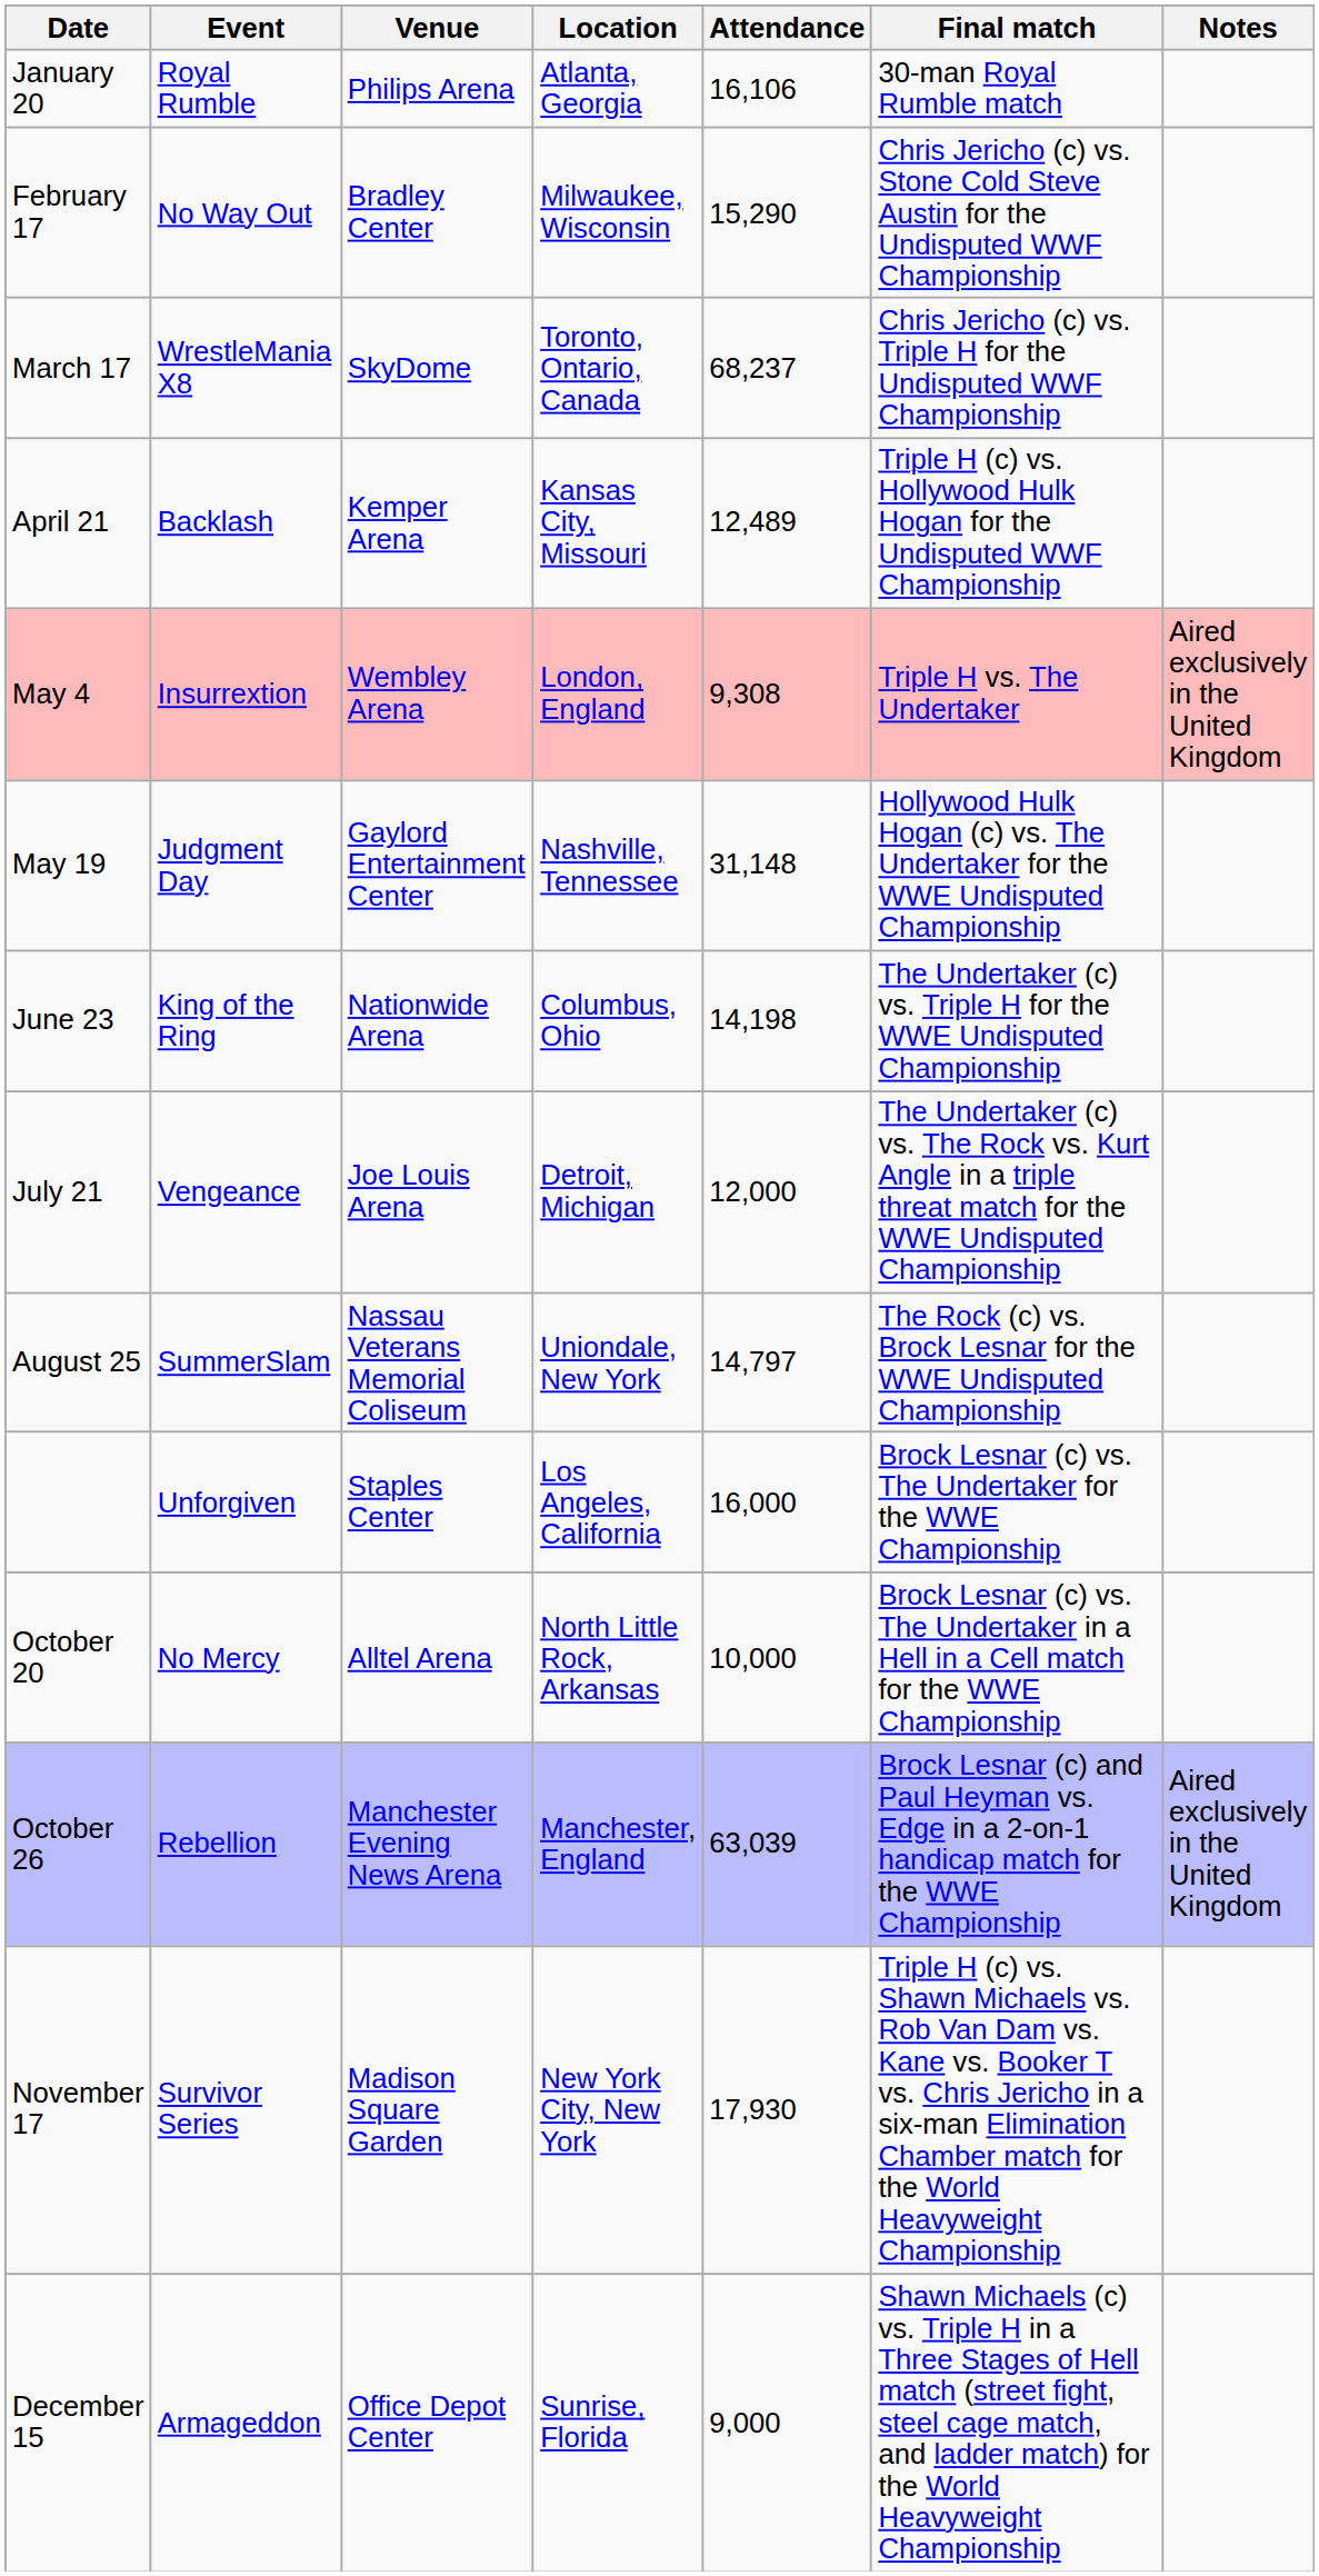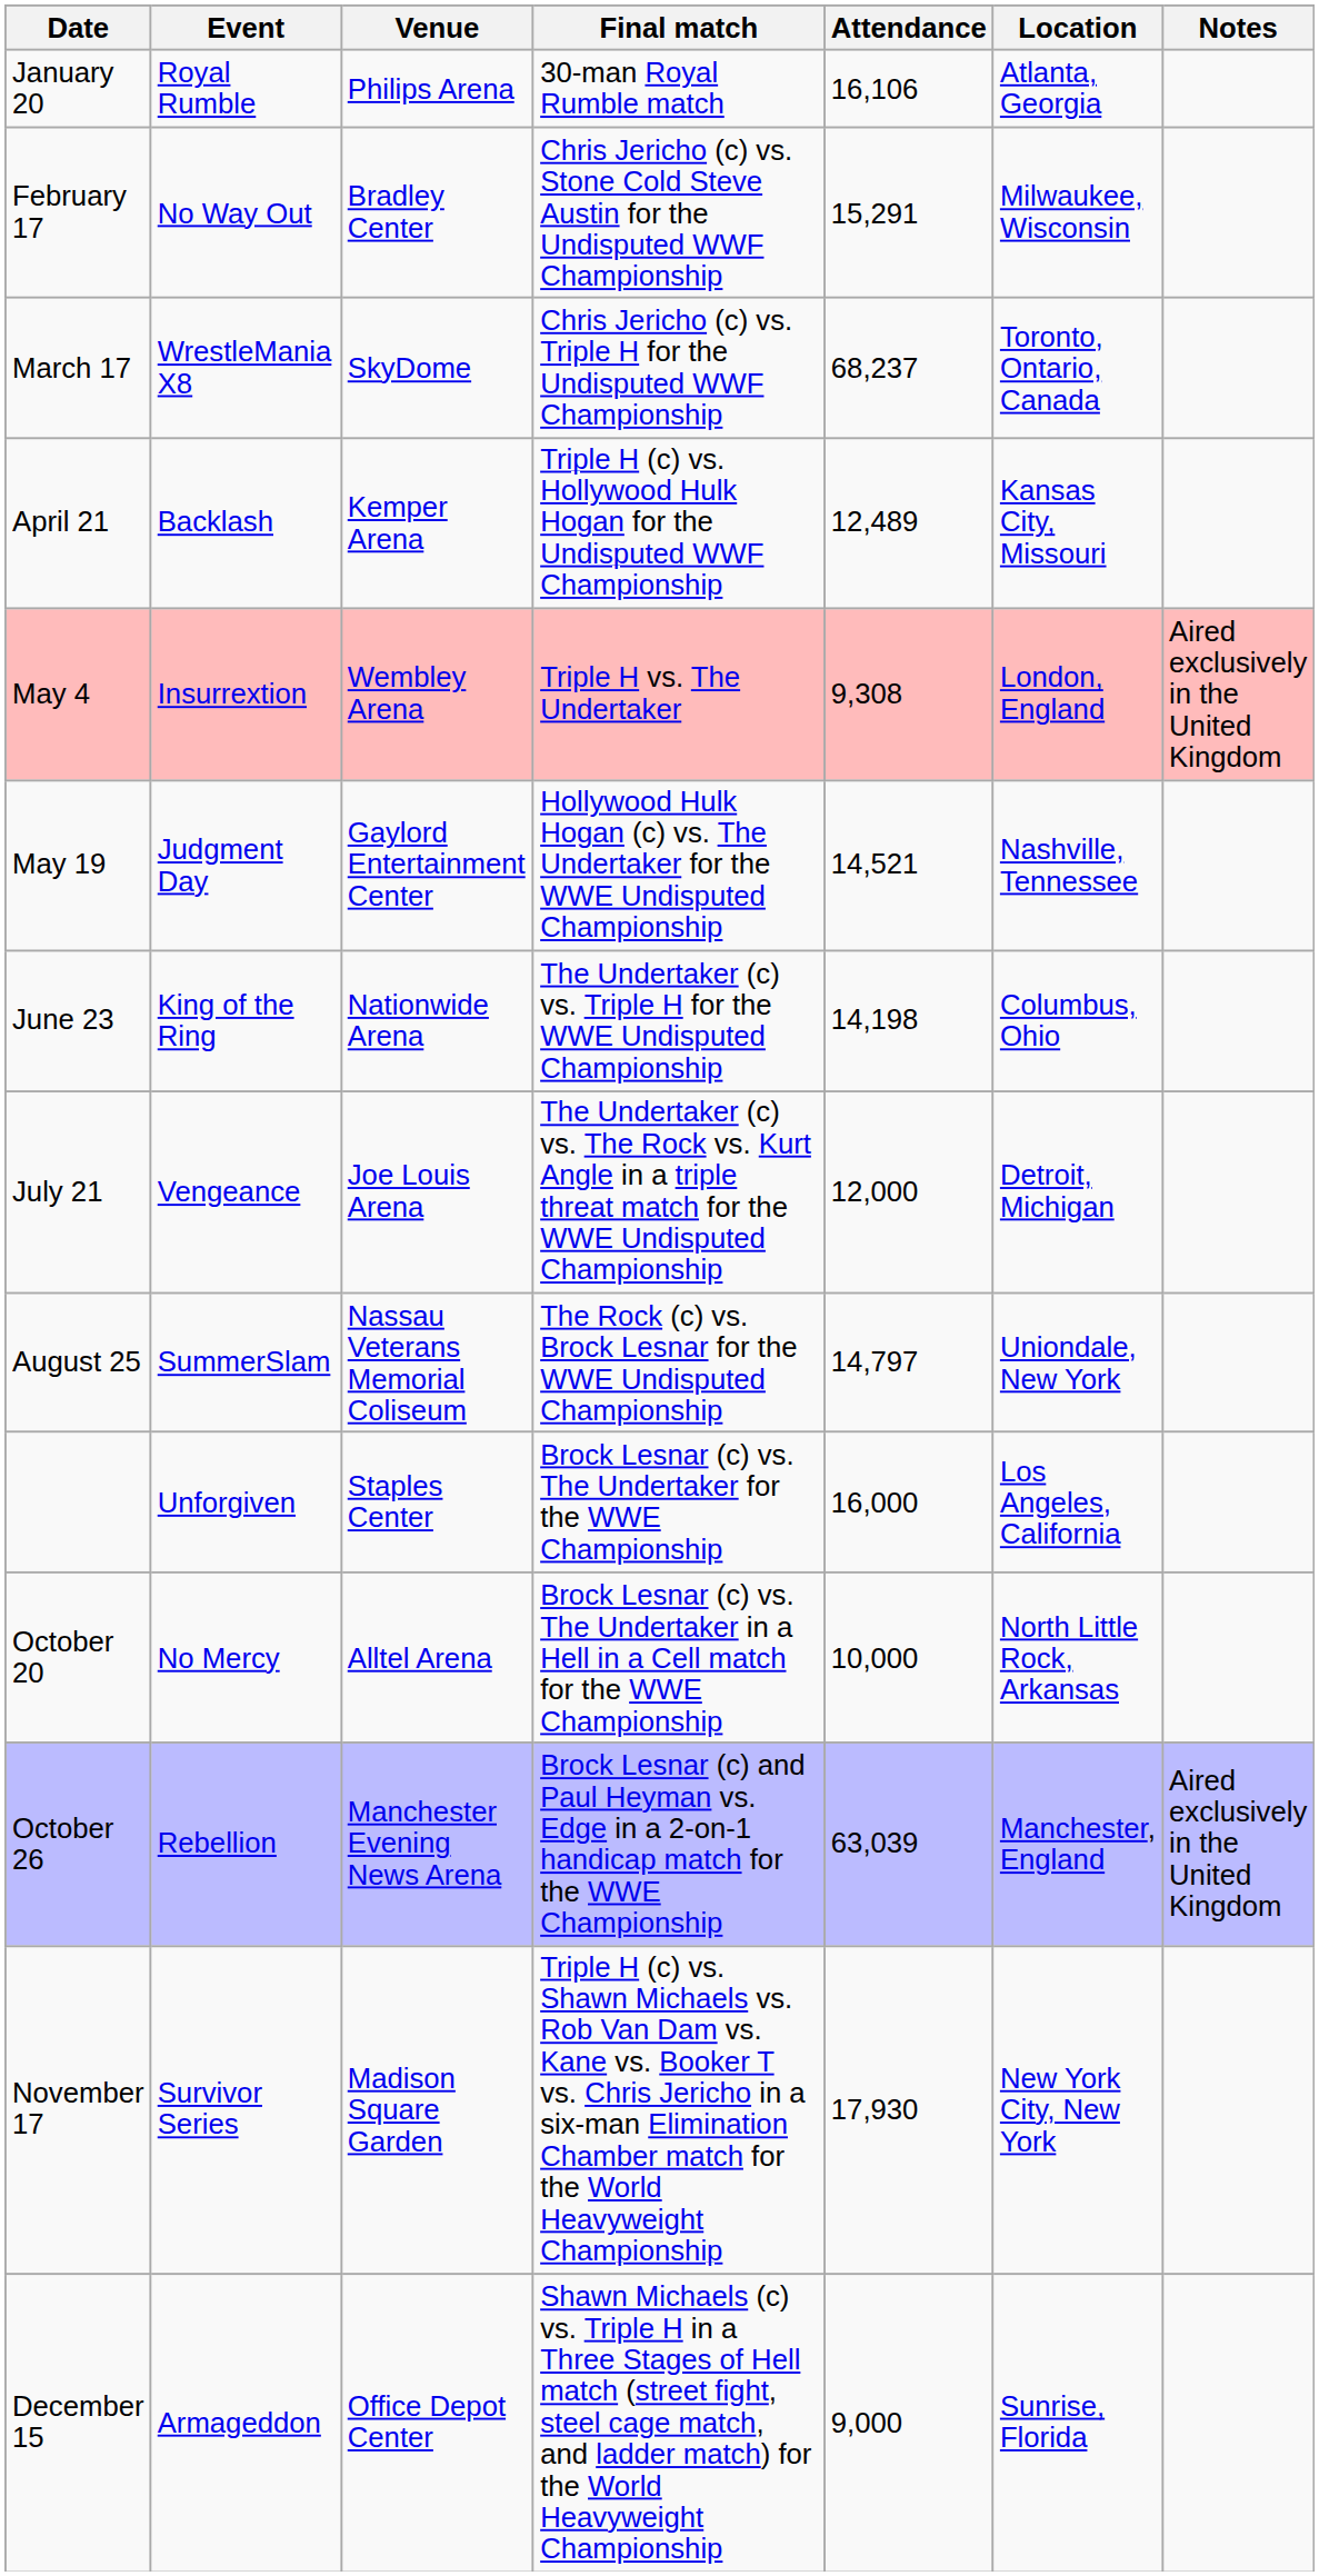columns swapped: Location <-> Final match
February 17 | Attendance: 15,290 -> 15,291
May 19 | Attendance: 31,148 -> 14,521
